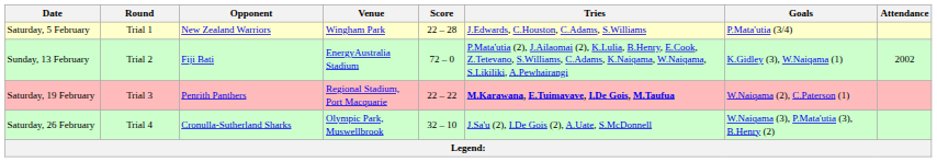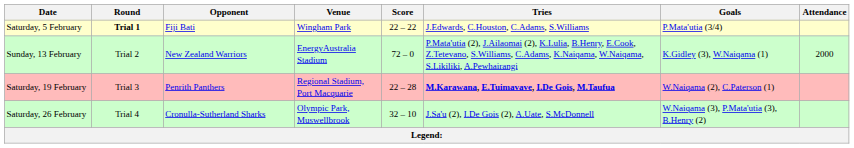Saturday, 5 February | Round: normal -> bold
Saturday, 5 February | Opponent: New Zealand Warriors -> Fiji Bati
Saturday, 5 February | Score: 22 – 28 -> 22 – 22
Sunday, 13 February | Opponent: Fiji Bati -> New Zealand Warriors
Sunday, 13 February | Attendance: 2002 -> 2000
Saturday, 19 February | Score: 22 – 22 -> 22 – 28
